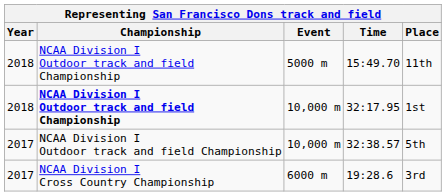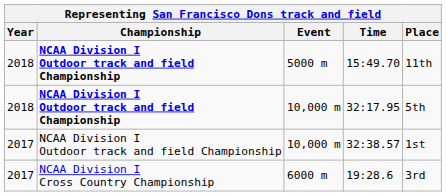15:49.70 | Championship: normal -> bold
32:17.95 | Place: 1st -> 5th
32:38.57 | Place: 5th -> 1st
